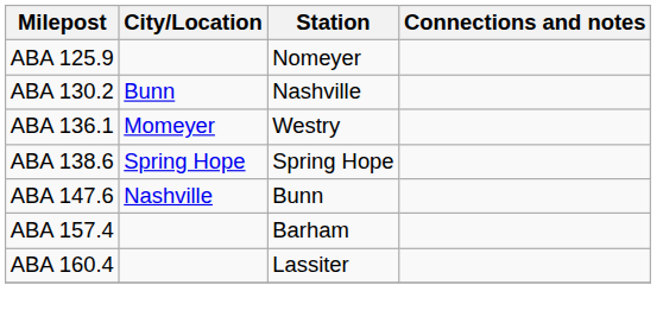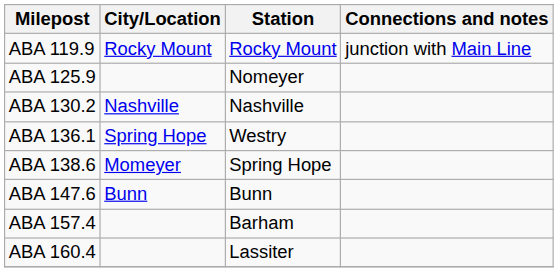+ row: ABA 119.9 | Rocky Mount | Rocky Mount | junction with Main Line
ABA 130.2 | City/Location: Bunn -> Nashville
ABA 136.1 | City/Location: Momeyer -> Spring Hope
ABA 138.6 | City/Location: Spring Hope -> Momeyer
ABA 147.6 | City/Location: Nashville -> Bunn
